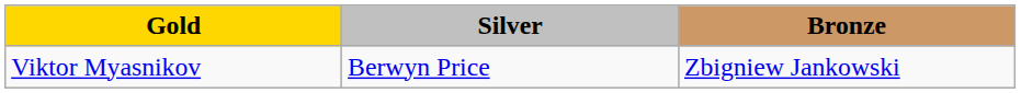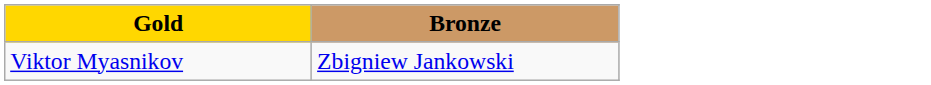- column: Silver | Berwyn Price
